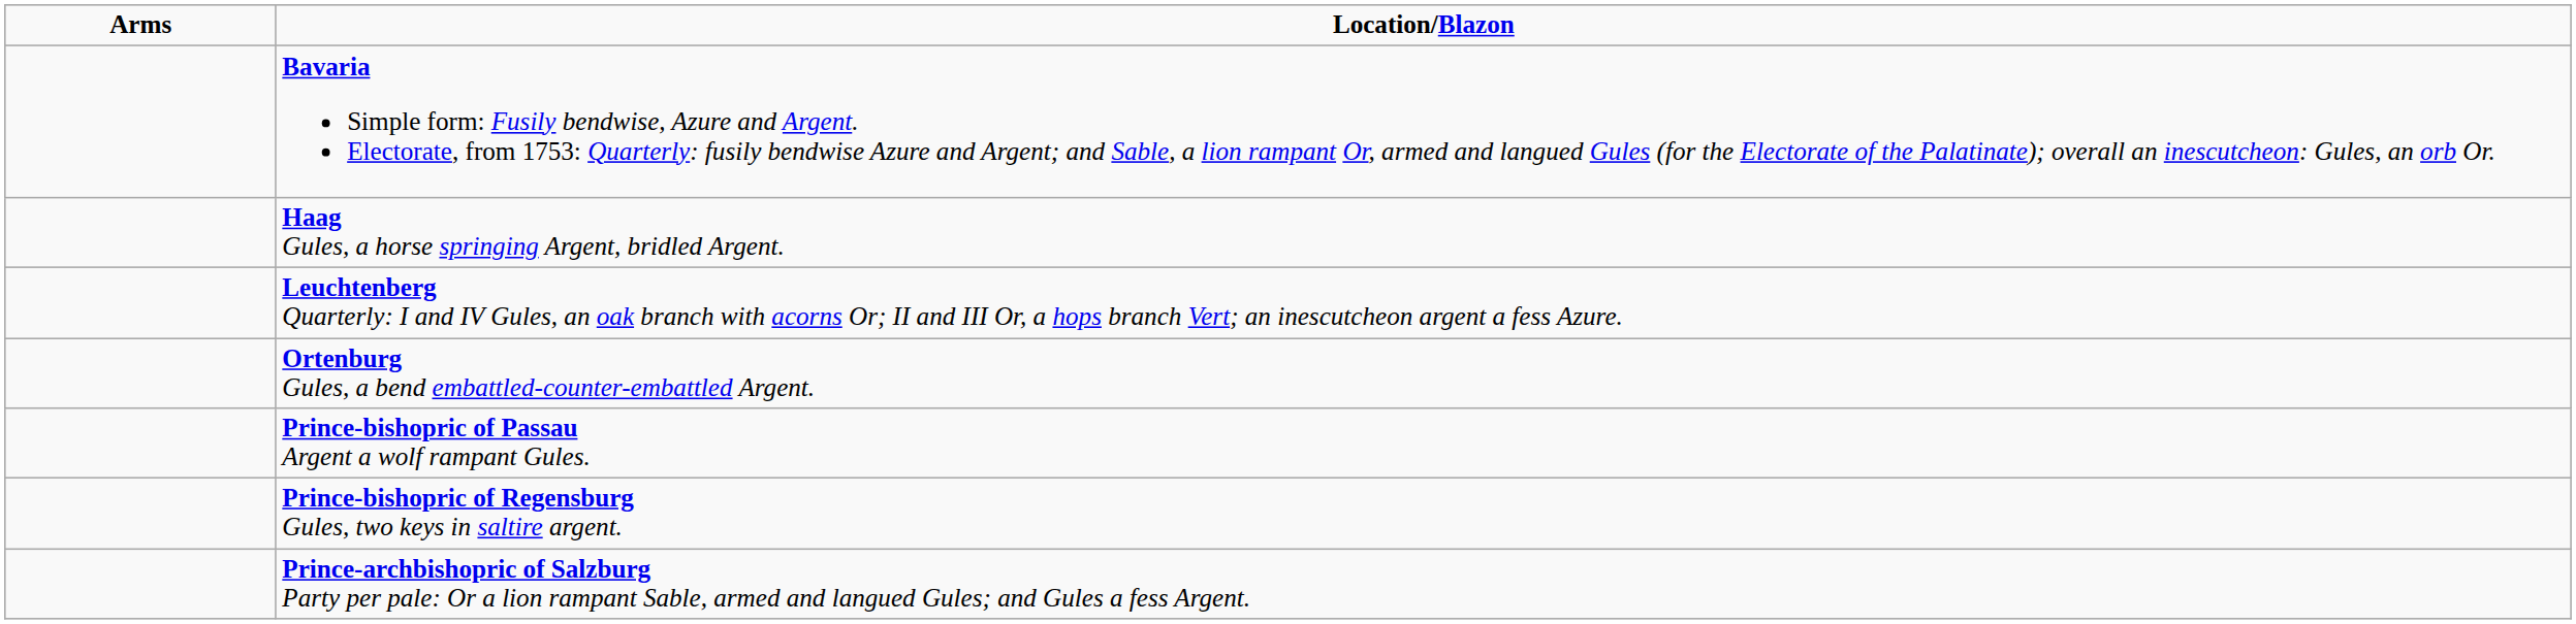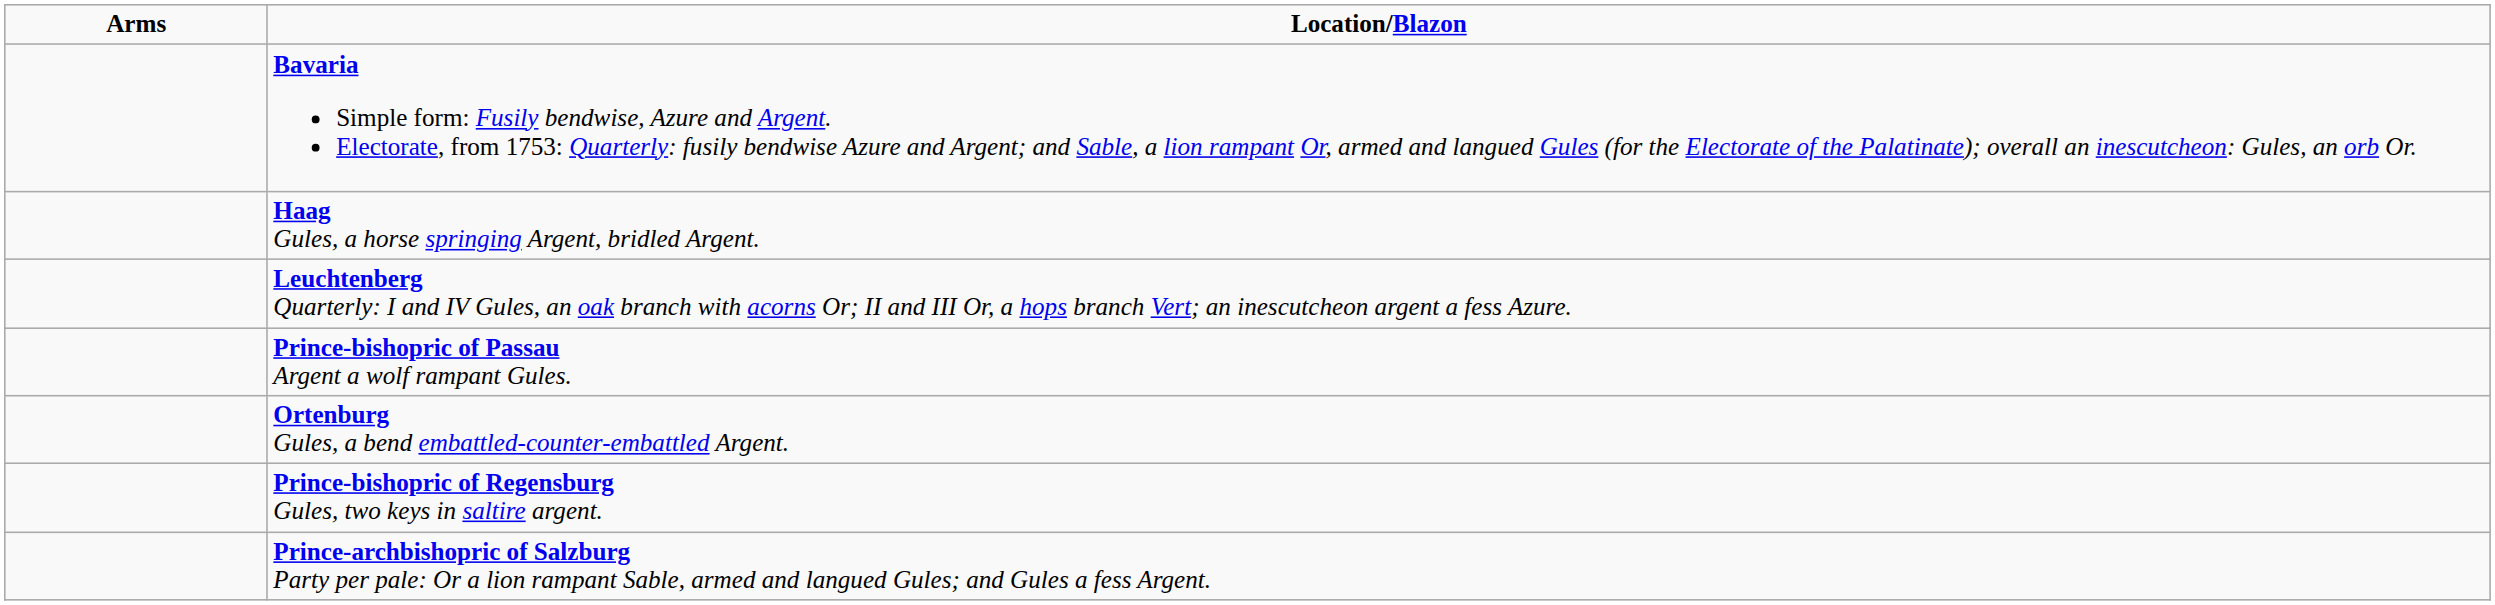rows swapped: Ortenburg Gules, a bend embattled-counter-embattled Argent. <-> Prince-bishopric of Passau Argent a wolf rampant Gules.
